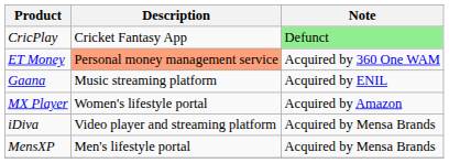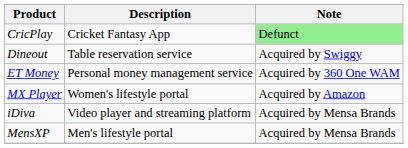+ row: Dineout | Table reservation service | Acquired by Swiggy
ET Money | Description: lightsalmon background -> no background
- row: Gaana | Music streaming platform | Acquired by ENIL
